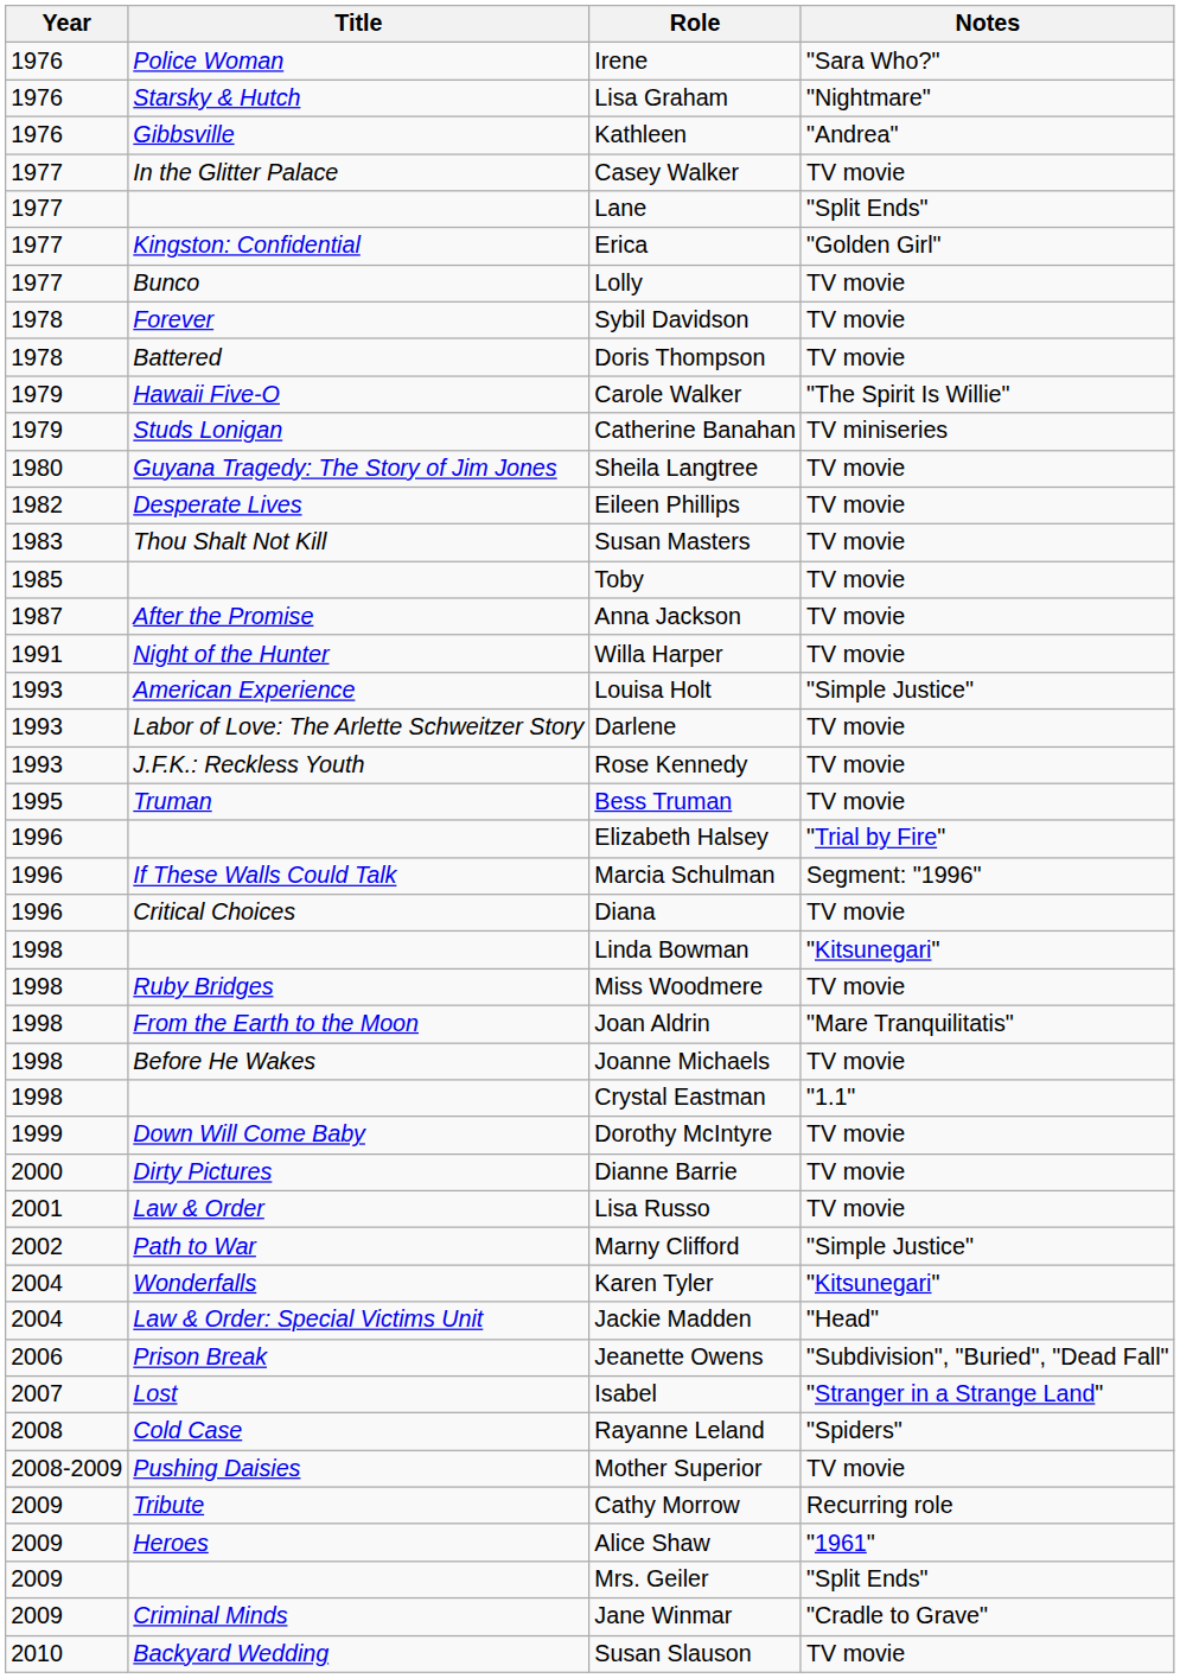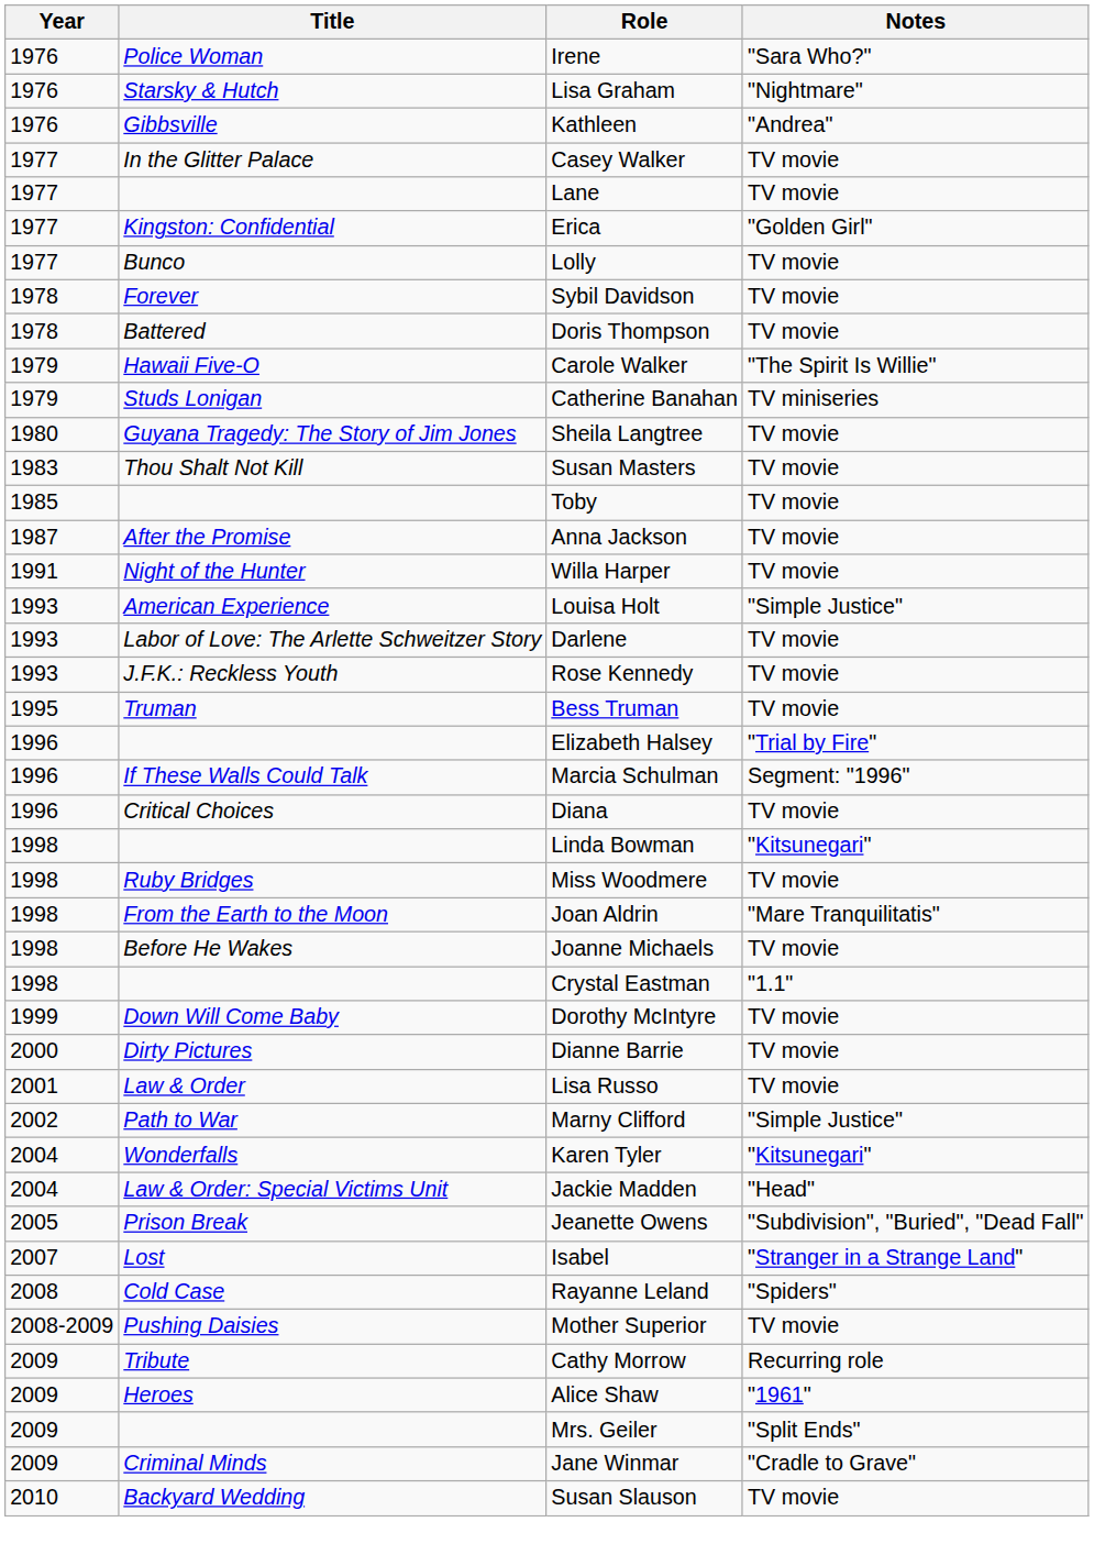Lane | Notes: "Split Ends" -> TV movie
- row: 1982 | Desperate Lives | Eileen Phillips | TV movie
Jeanette Owens | Year: 2006 -> 2005
